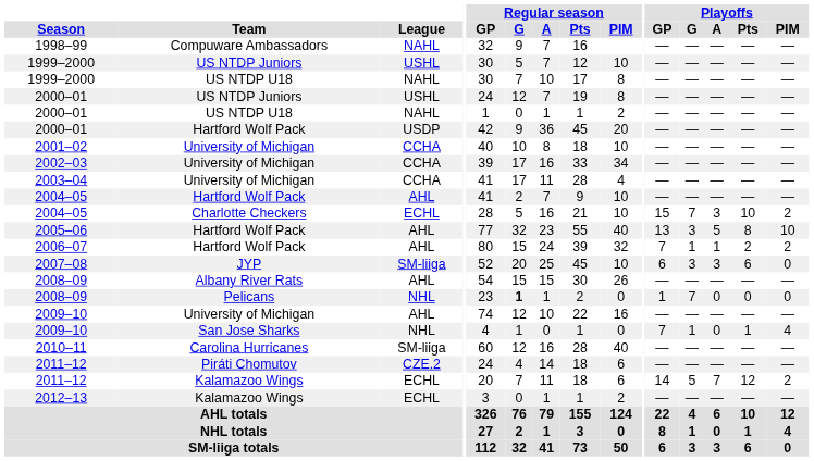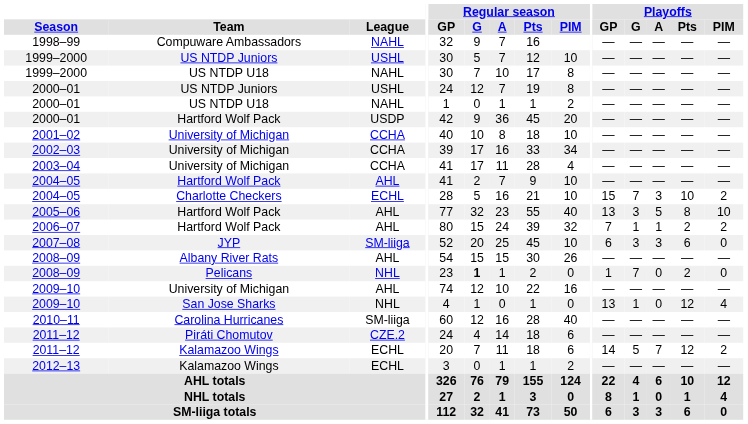2008–09 / NHL | Playoffs / Pts: 0 -> 2
2009–10 / NHL | Playoffs / GP: 7 -> 13
2009–10 / NHL | Playoffs / Pts: 1 -> 12
